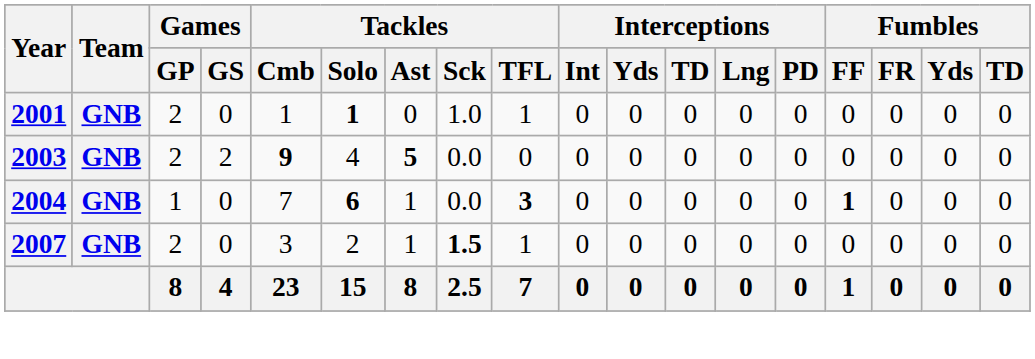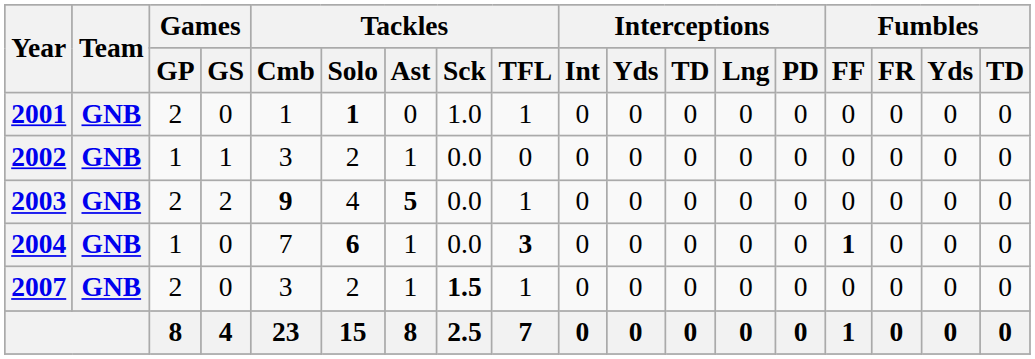+ row: 2002 | GNB | 1 | 1 | 3 | 2 | 1 | 0.0 | 0 | 0 | 0 | 0 | 0 | 0 | 0 | 0 | 0 | 0
2003 | Tackles / TFL: 0 -> 1
